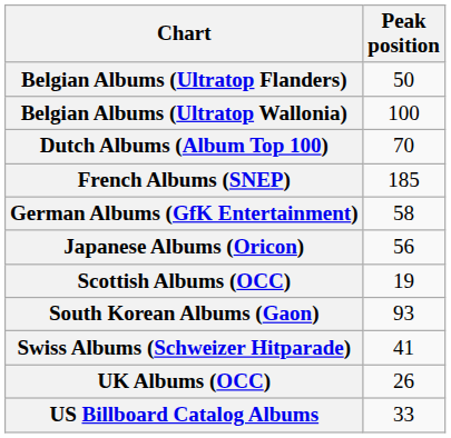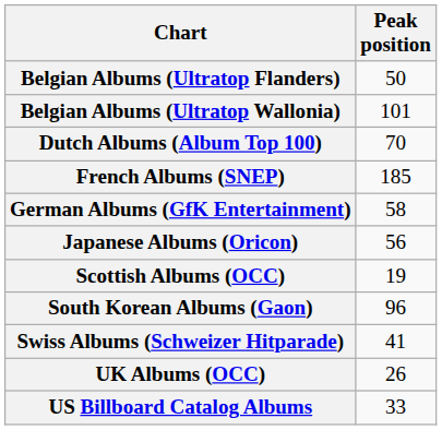Belgian Albums (Ultratop Wallonia) | Peak position: 100 -> 101
South Korean Albums (Gaon) | Peak position: 93 -> 96
